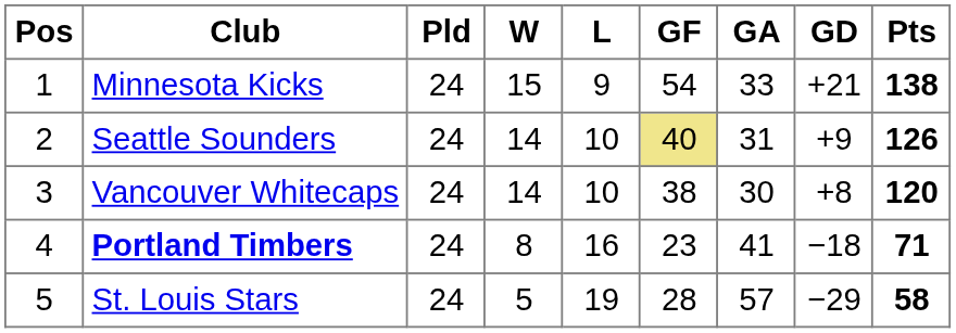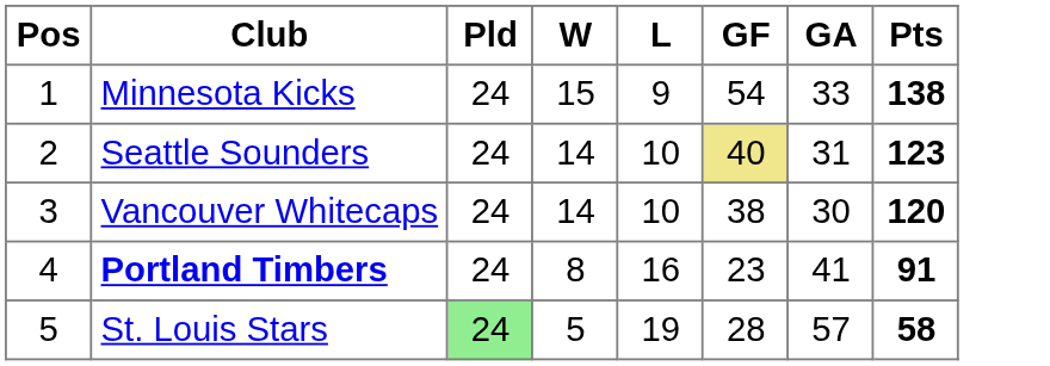- column: GD | +21 | +9 | +8 | −18 | −29
Seattle Sounders | Pts: 126 -> 123
Portland Timbers | Pts: 71 -> 91
St. Louis Stars | Pld: no background -> lightgreen background
